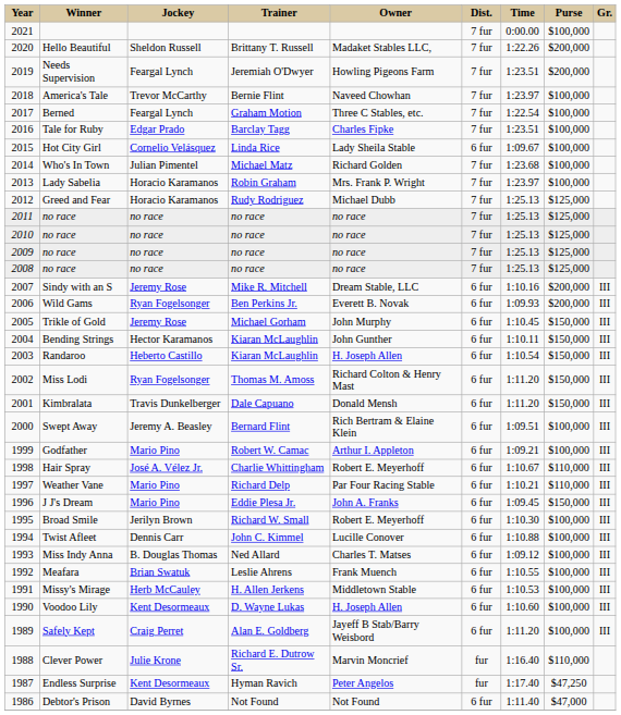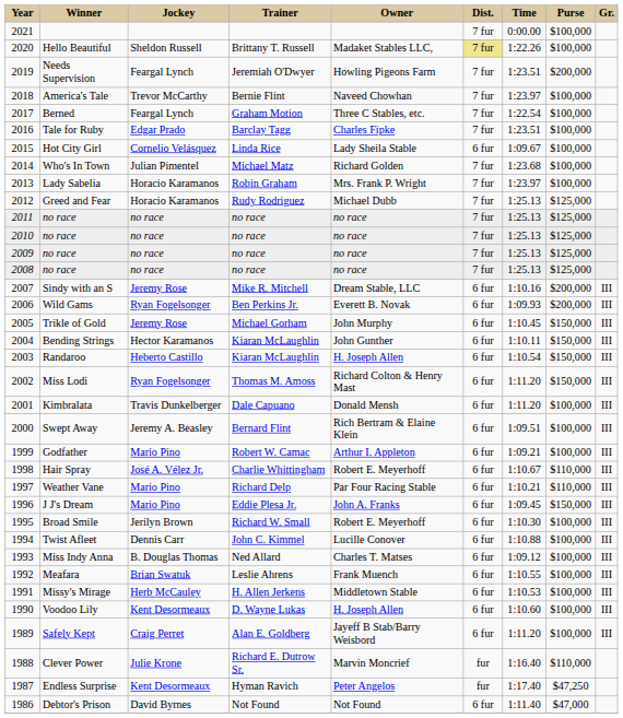Hello Beautiful | Dist.: no background -> khaki background
Hello Beautiful | Purse: $200,000 -> $100,000
Kimbralata | Purse: $150,000 -> $100,000
